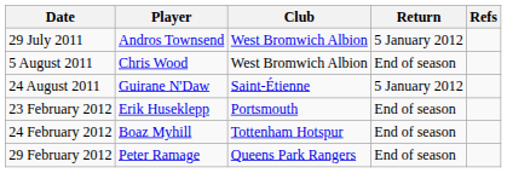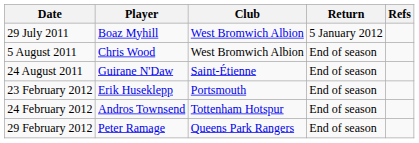29 July 2011 | Player: Andros Townsend -> Boaz Myhill
24 August 2011 | Return: 5 January 2012 -> End of season
24 February 2012 | Player: Boaz Myhill -> Andros Townsend
